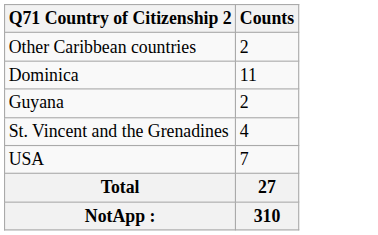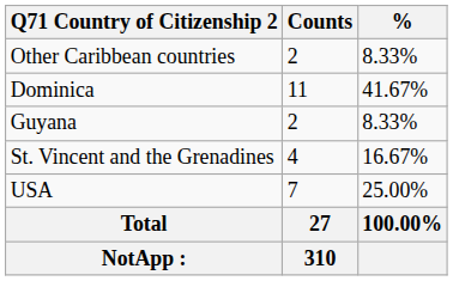+ column: % | 8.33% | 41.67% | 8.33% | 16.67% | 25.00% | 100.00%
